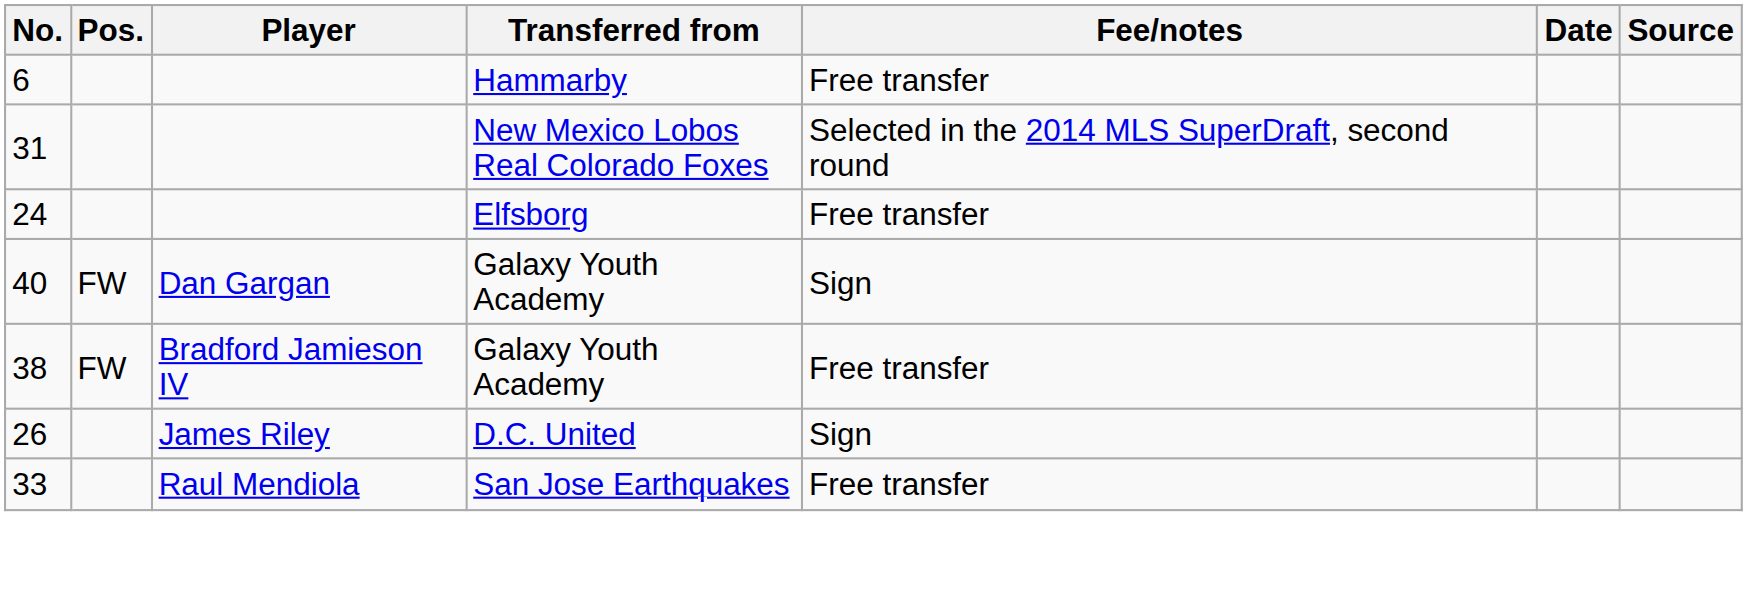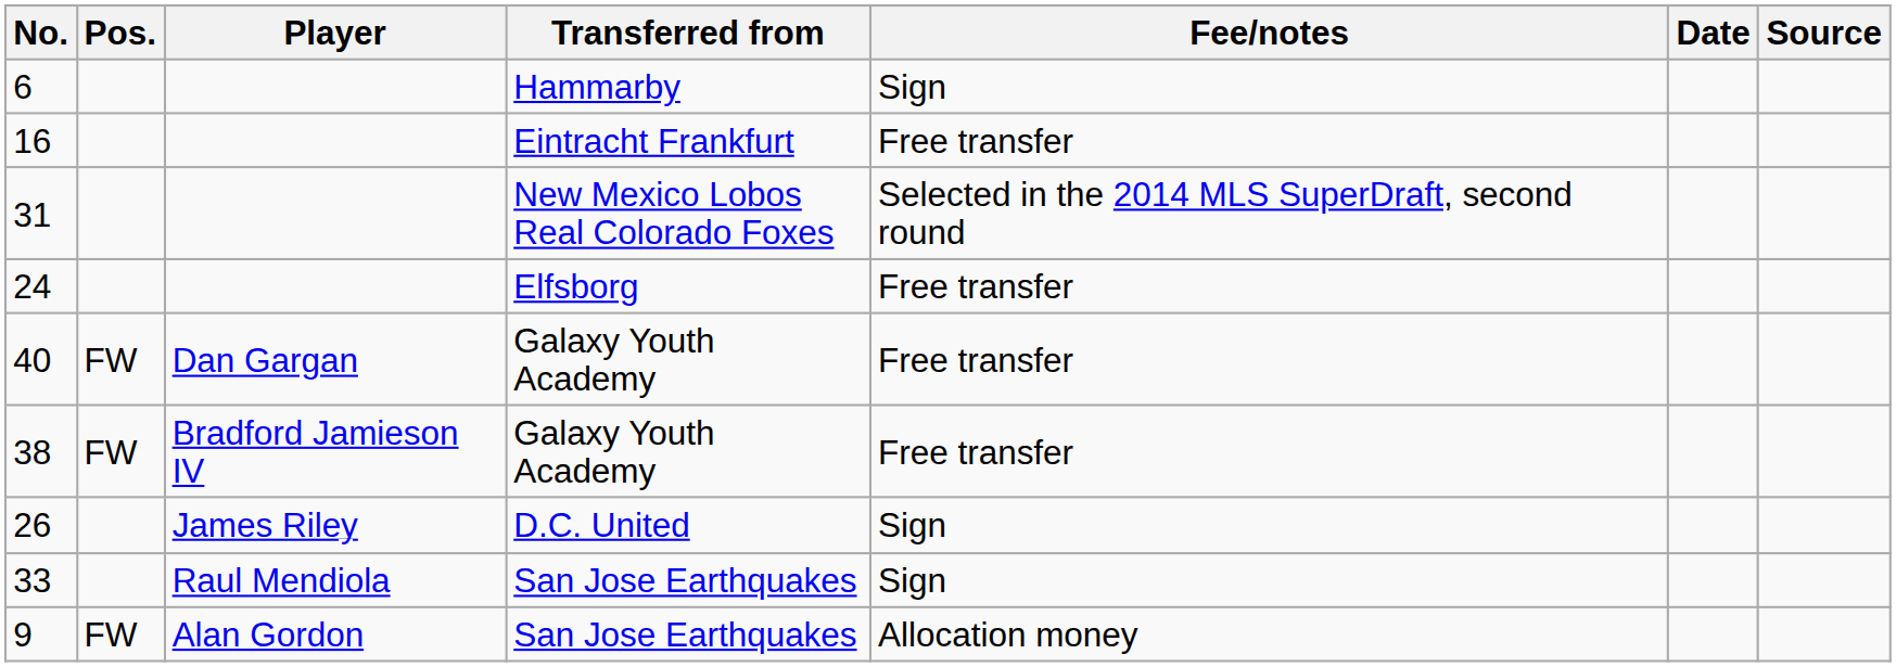6 | Fee/notes: Free transfer -> Sign
+ row: 16 | Eintracht Frankfurt | Free transfer
40 | Fee/notes: Sign -> Free transfer
33 | Fee/notes: Free transfer -> Sign
+ row: 9 | FW | Alan Gordon | San Jose Earthquakes | Allocation money
